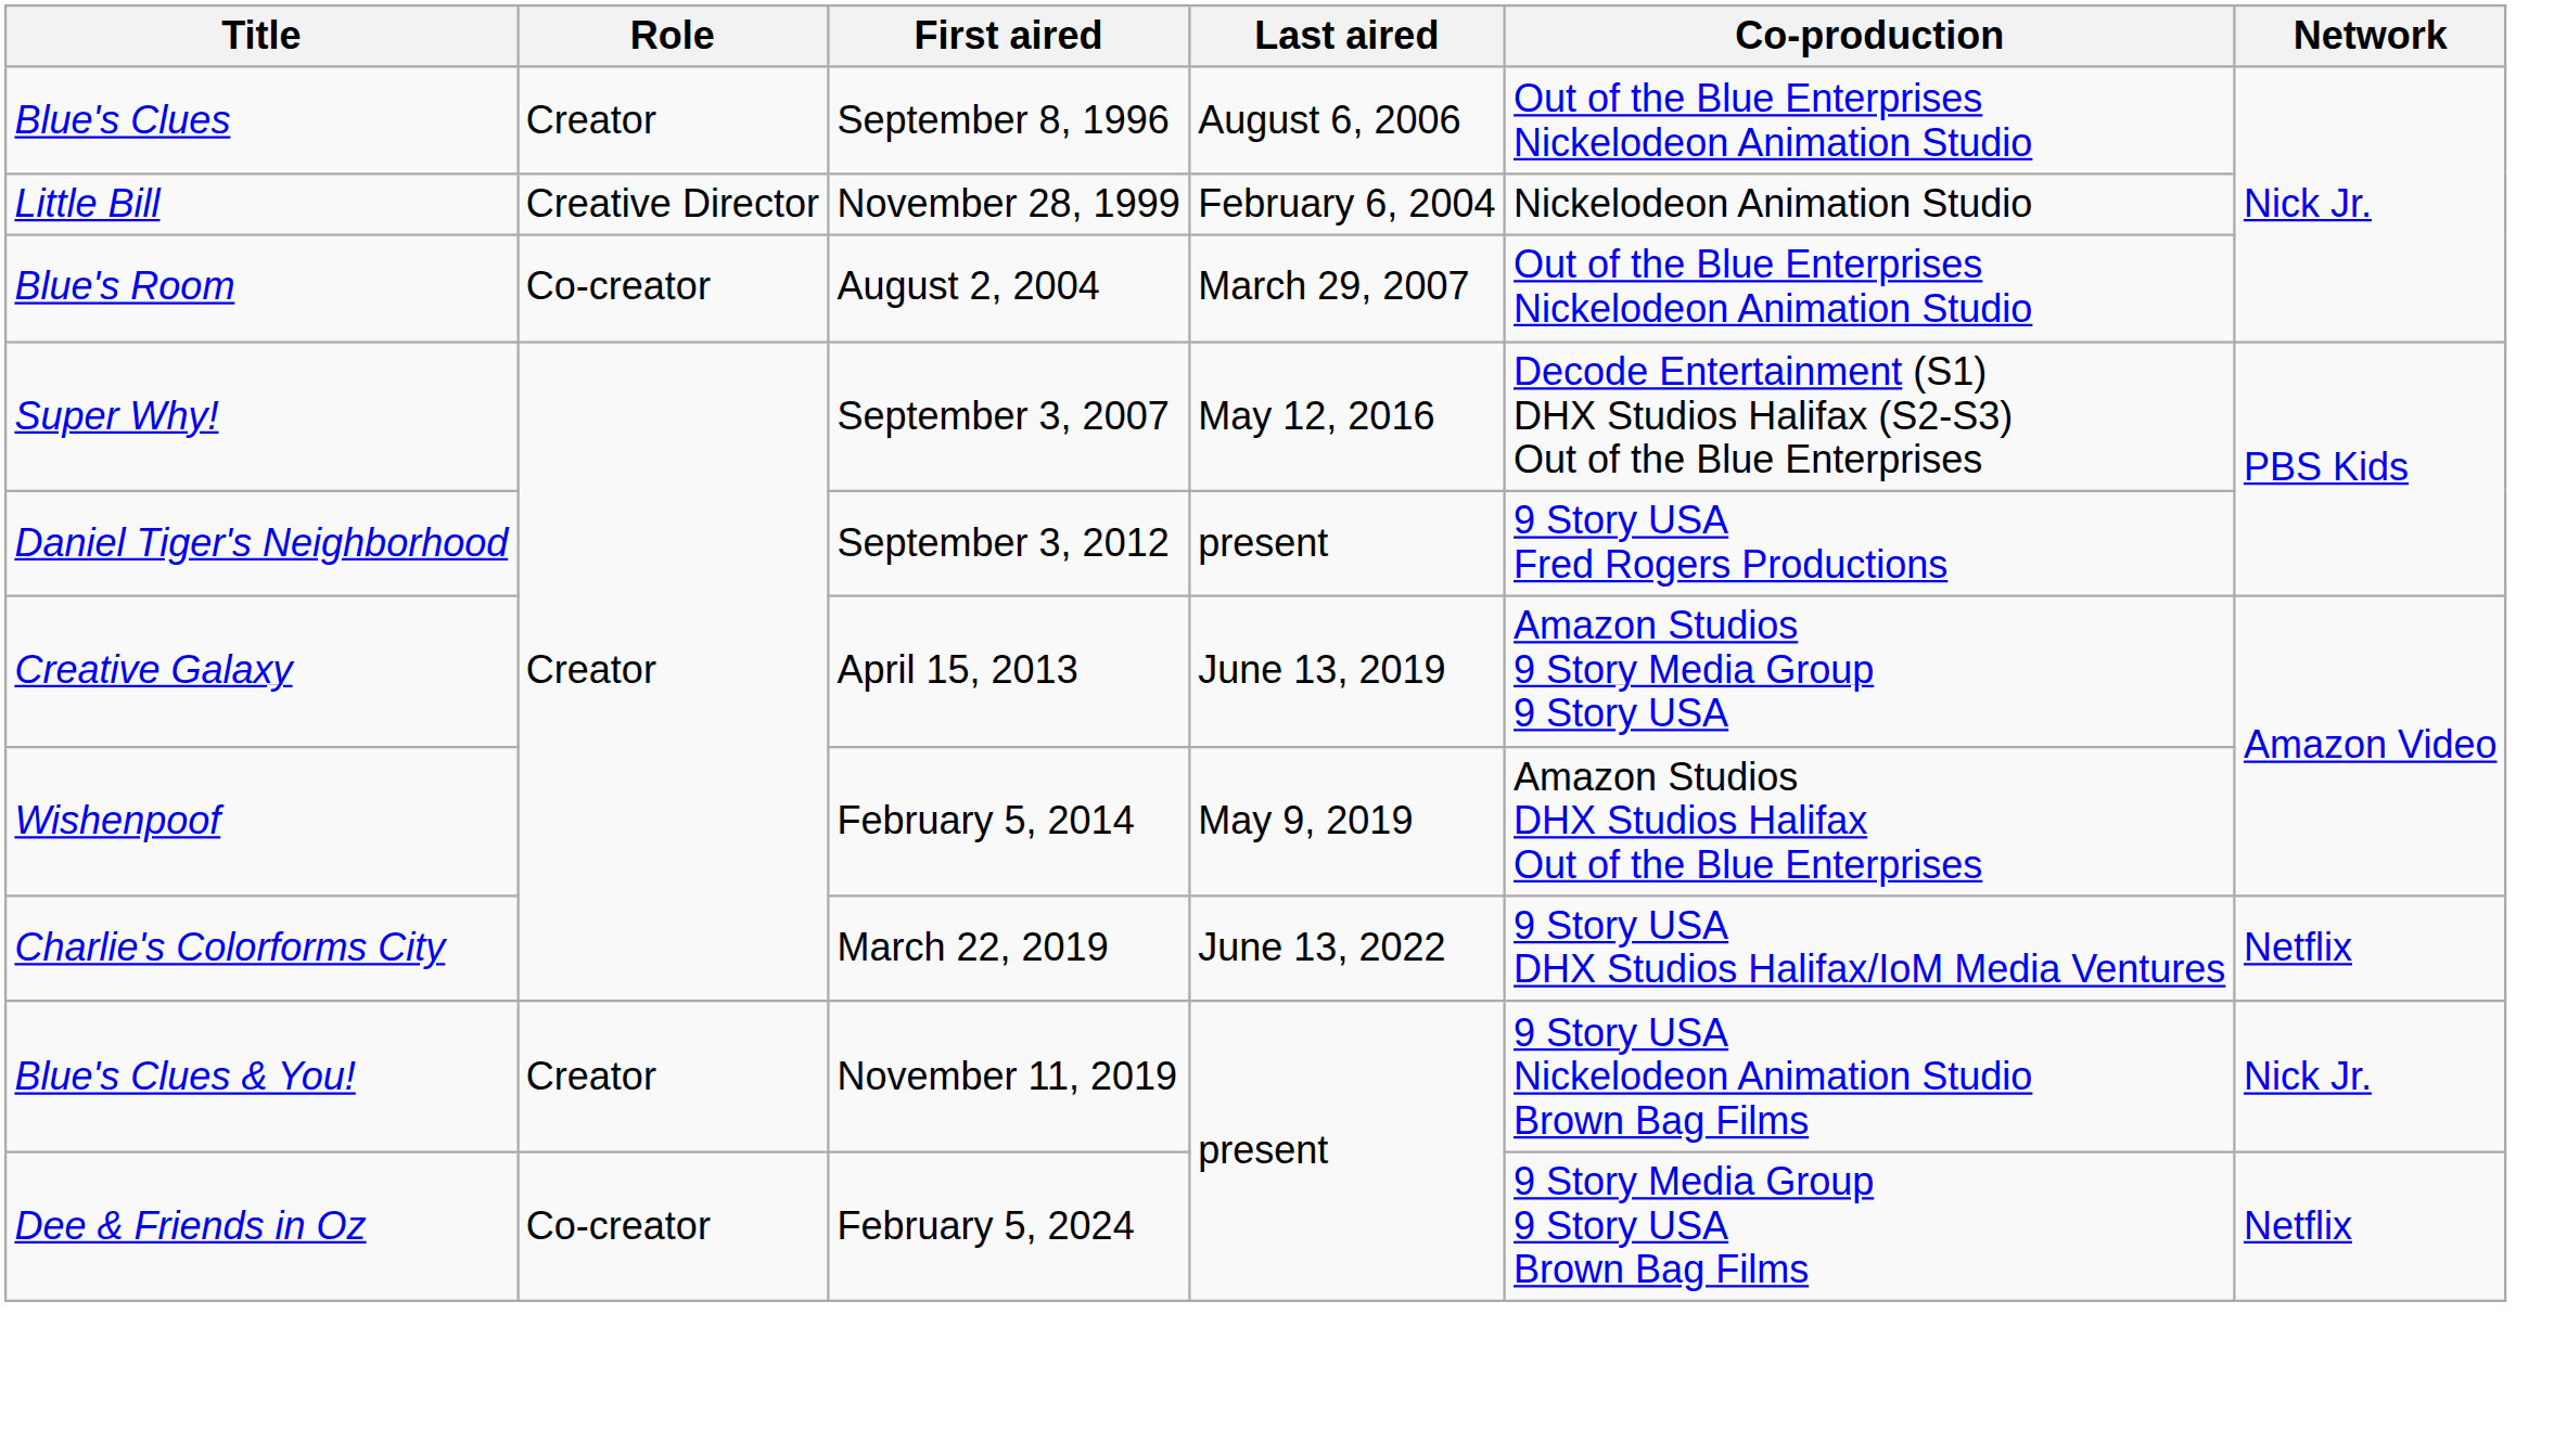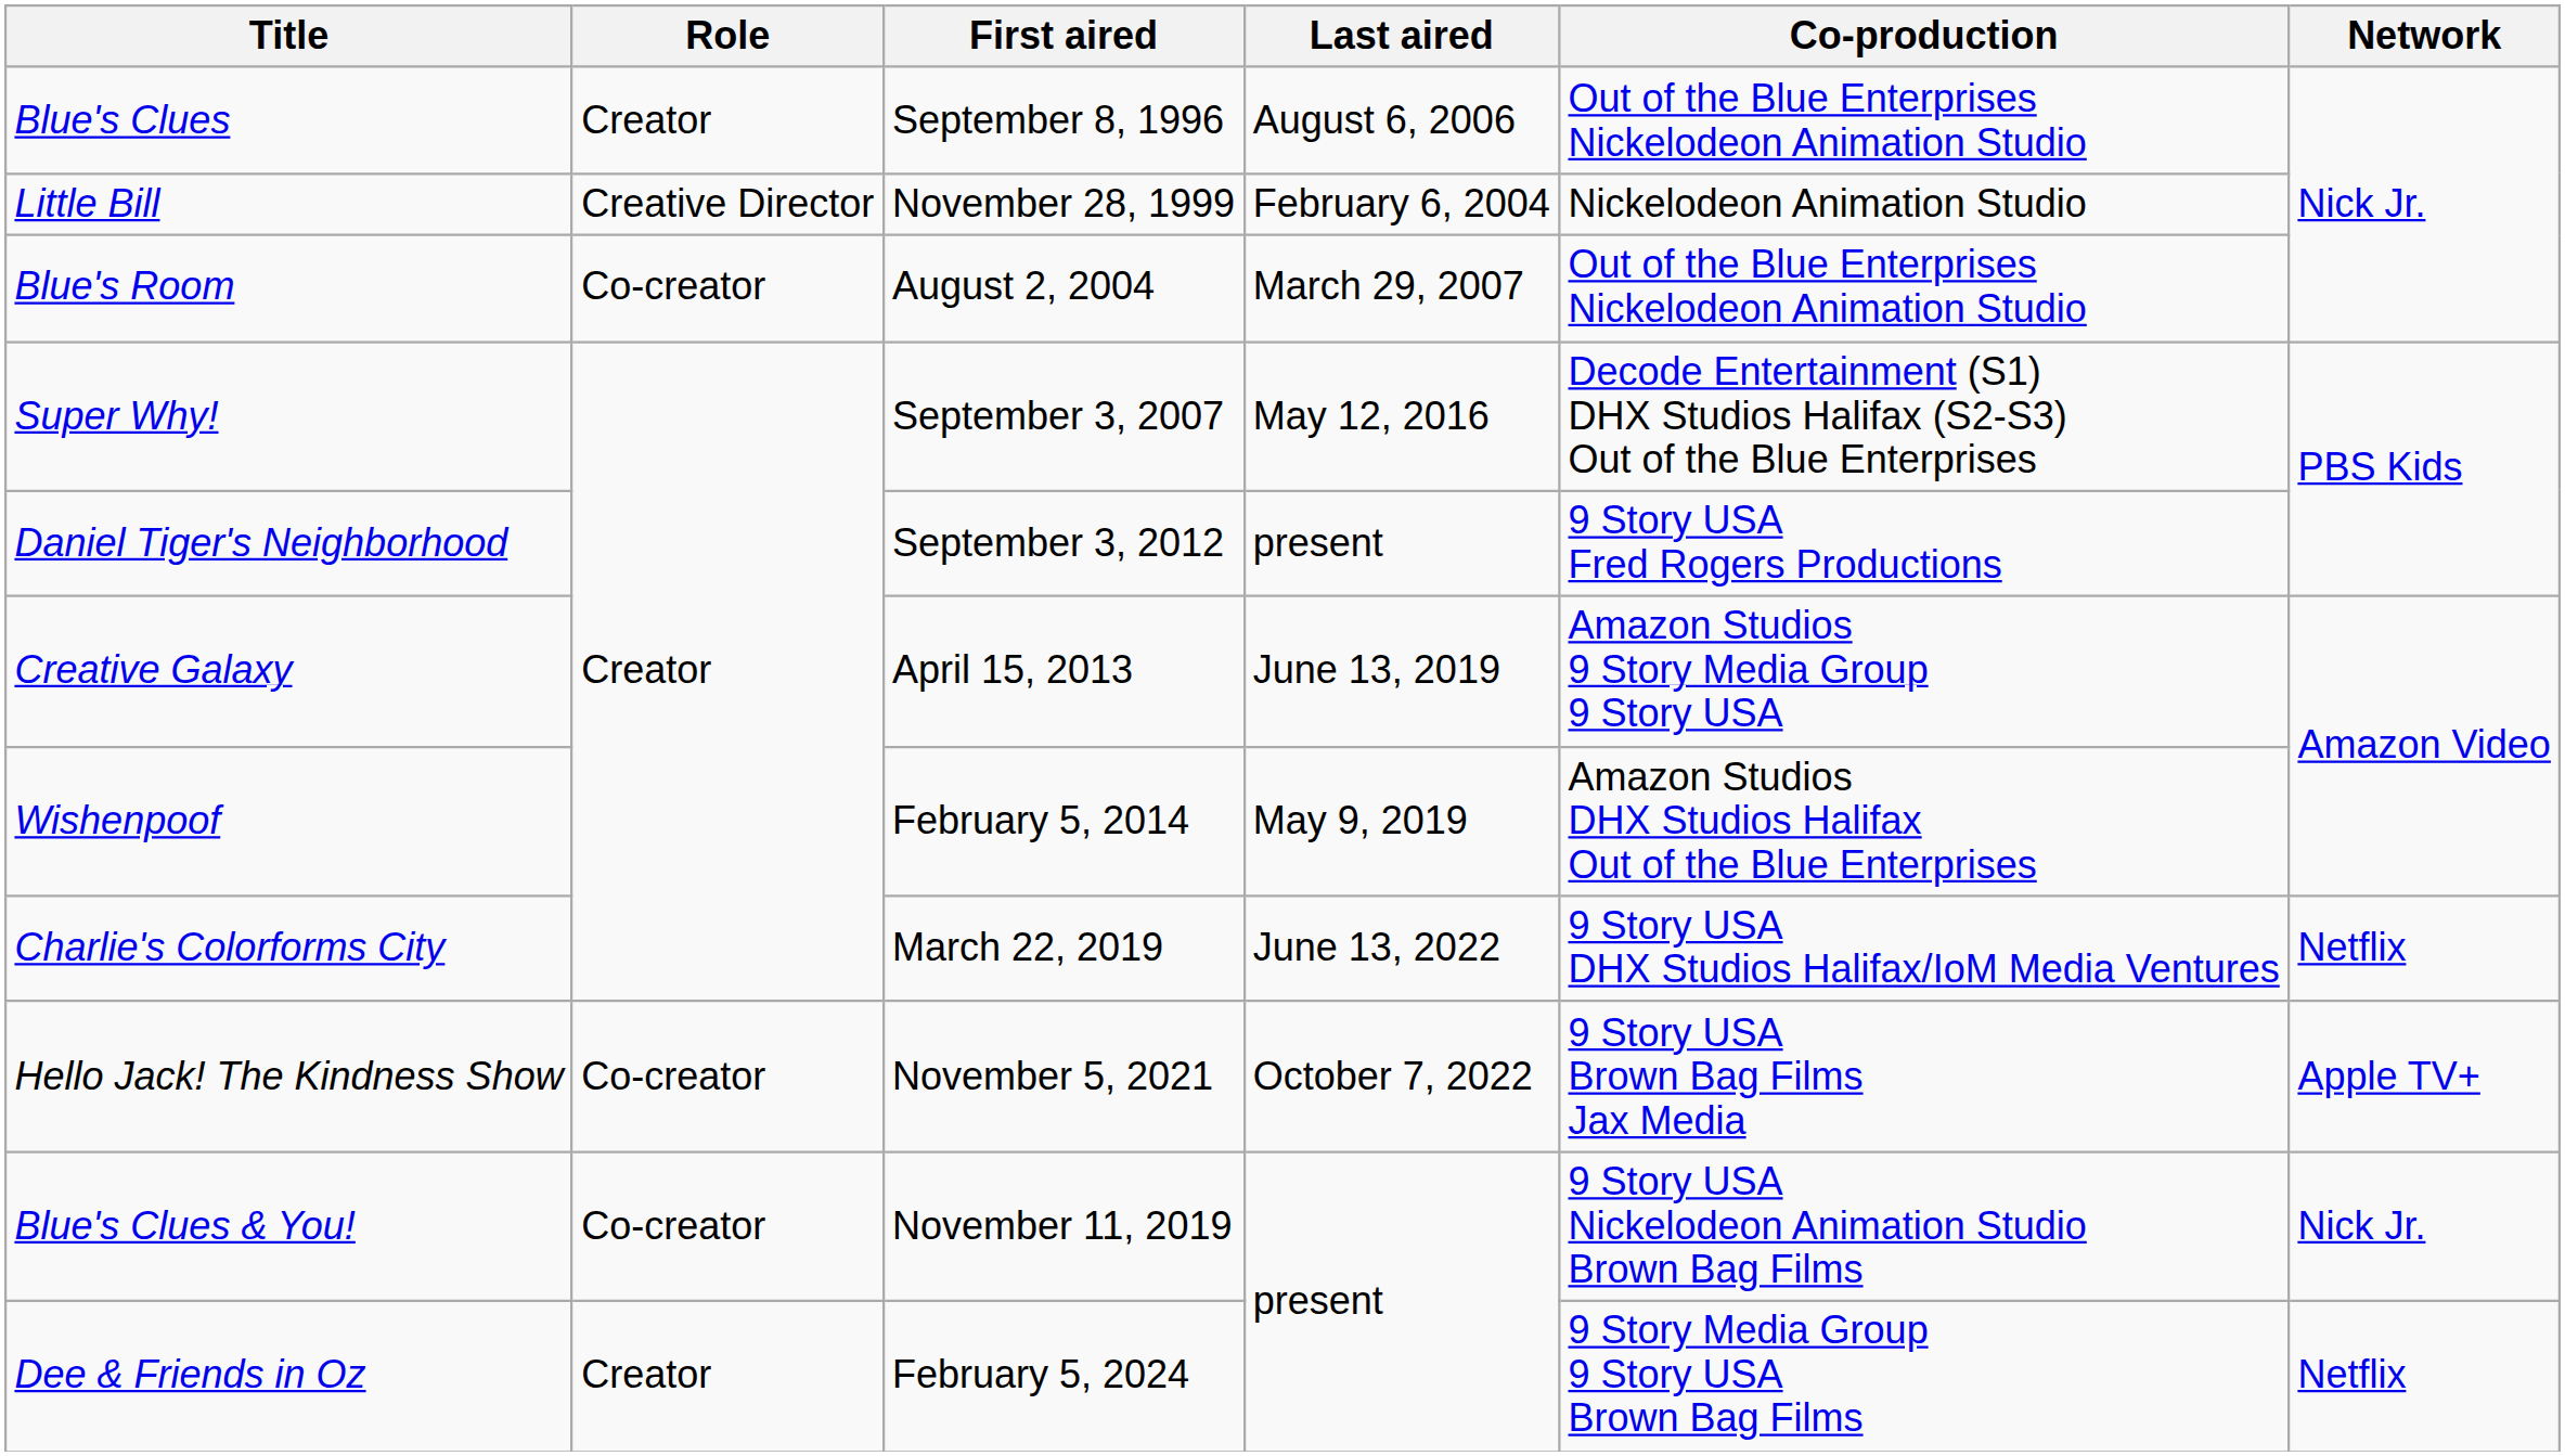+ row: Hello Jack! The Kindness Show | Co-creator | November 5, 2021 | October 7, 2022 | 9 Story USA Brown Bag Films Jax Media | Apple TV+
Blue's Clues & You! | Role: Creator -> Co-creator
Dee & Friends in Oz | Role: Co-creator -> Creator
